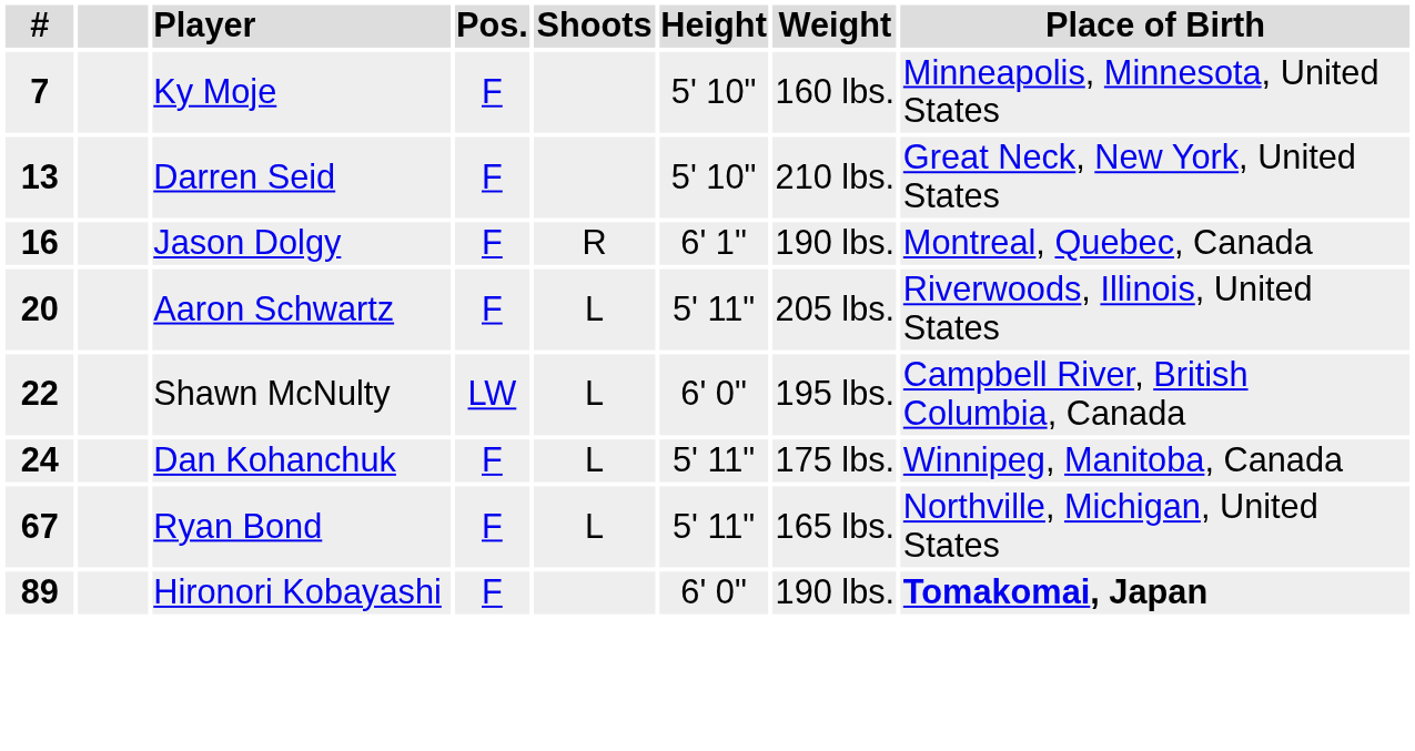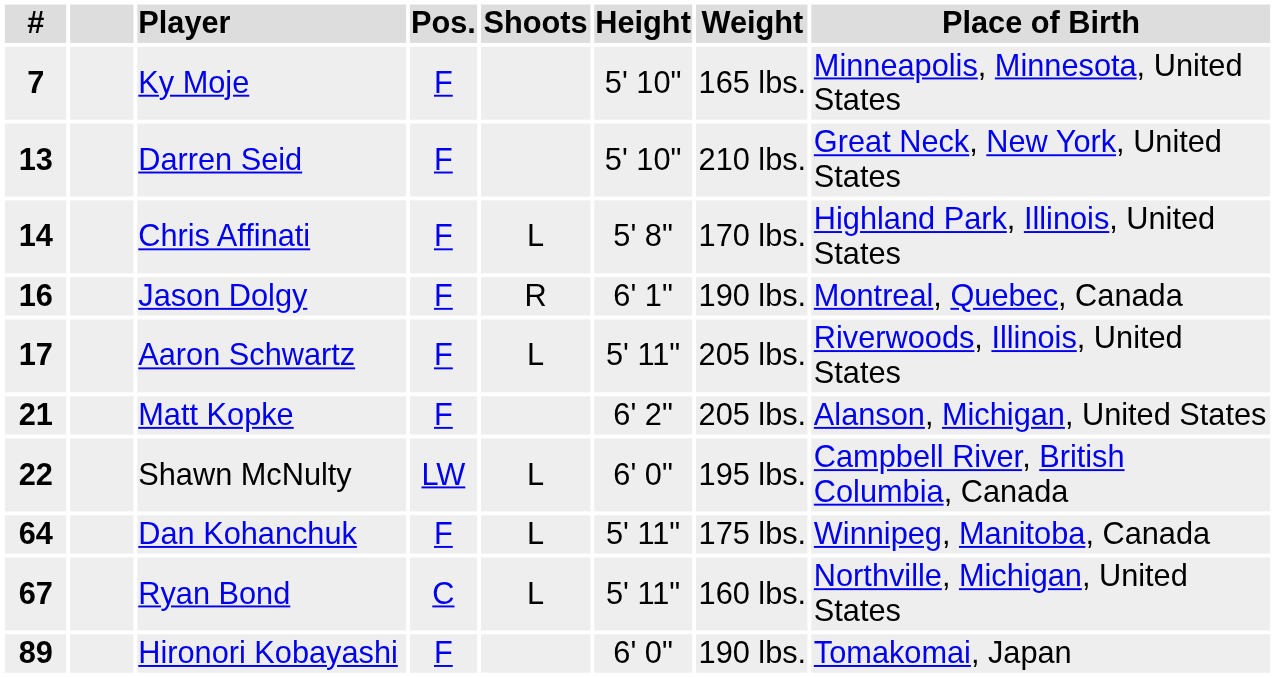Ky Moje | Weight: 160 lbs. -> 165 lbs.
+ row: 14 | Chris Affinati | F | L | 5' 8" | 170 lbs. | Highland Park, Illinois, United States
Aaron Schwartz | #: 20 -> 17
+ row: 21 | Matt Kopke | F | 6' 2" | 205 lbs. | Alanson, Michigan, United States
Dan Kohanchuk | #: 24 -> 64
Ryan Bond | Pos.: F -> C
Ryan Bond | Weight: 165 lbs. -> 160 lbs.
Hironori Kobayashi | Place of Birth: bold -> normal
